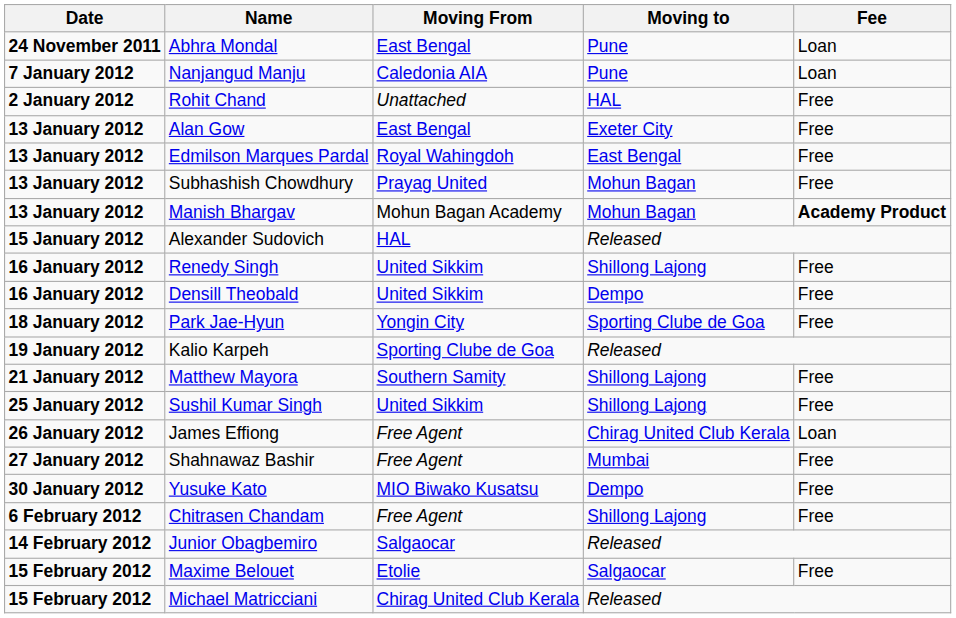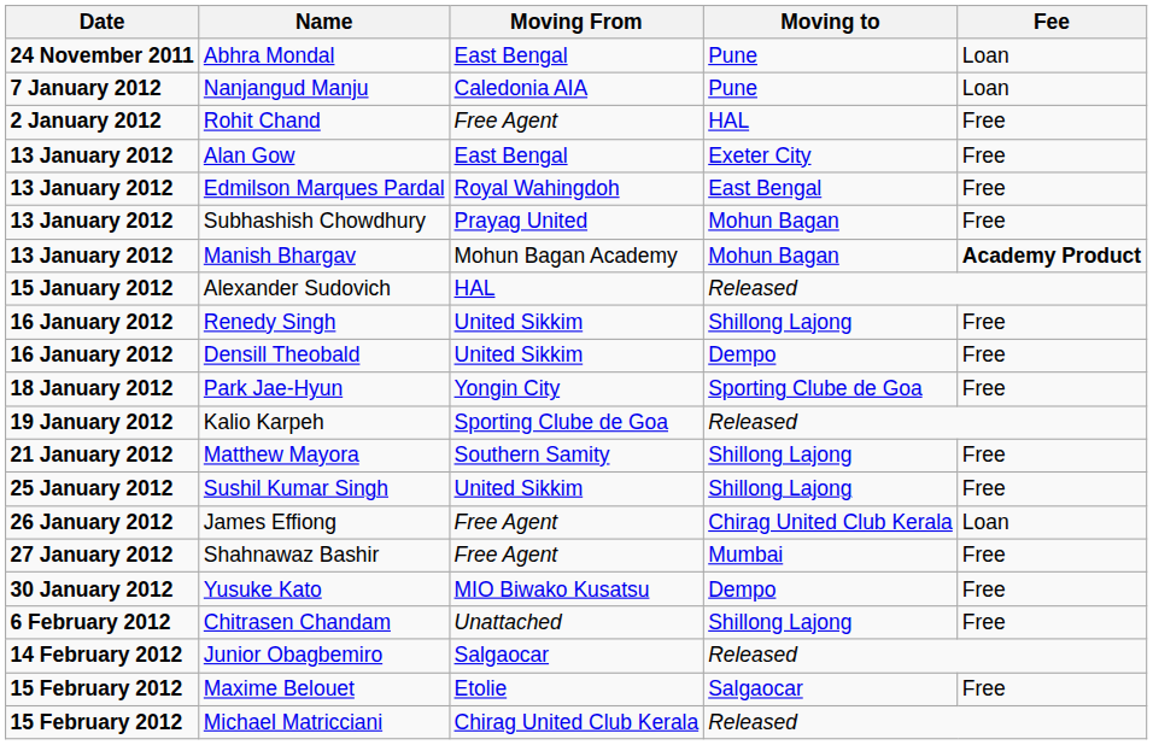Rohit Chand | Moving From: Unattached -> Free Agent
Chitrasen Chandam | Moving From: Free Agent -> Unattached
